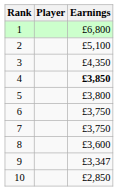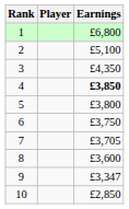7 | Earnings: £3,750 -> £3,705
